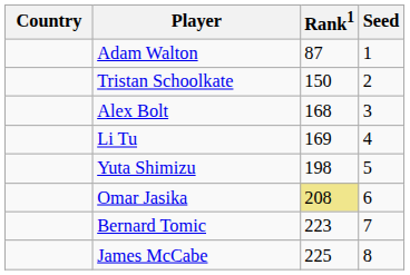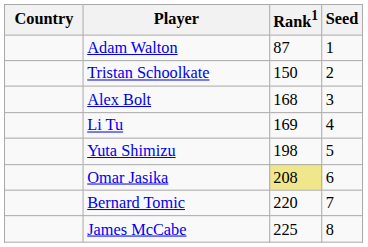Bernard Tomic | Rank1: 223 -> 220
